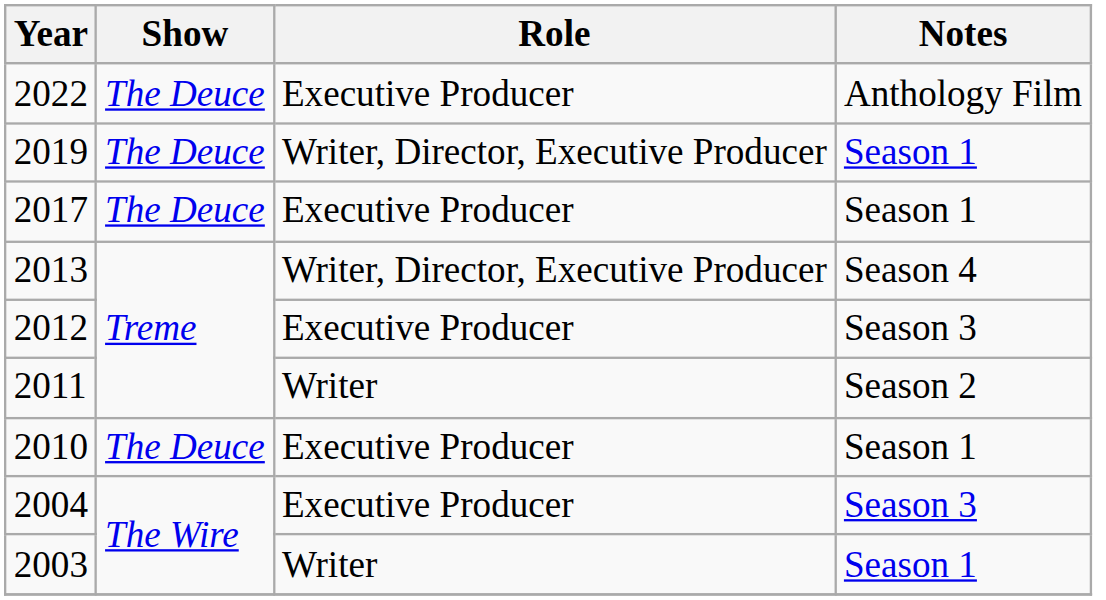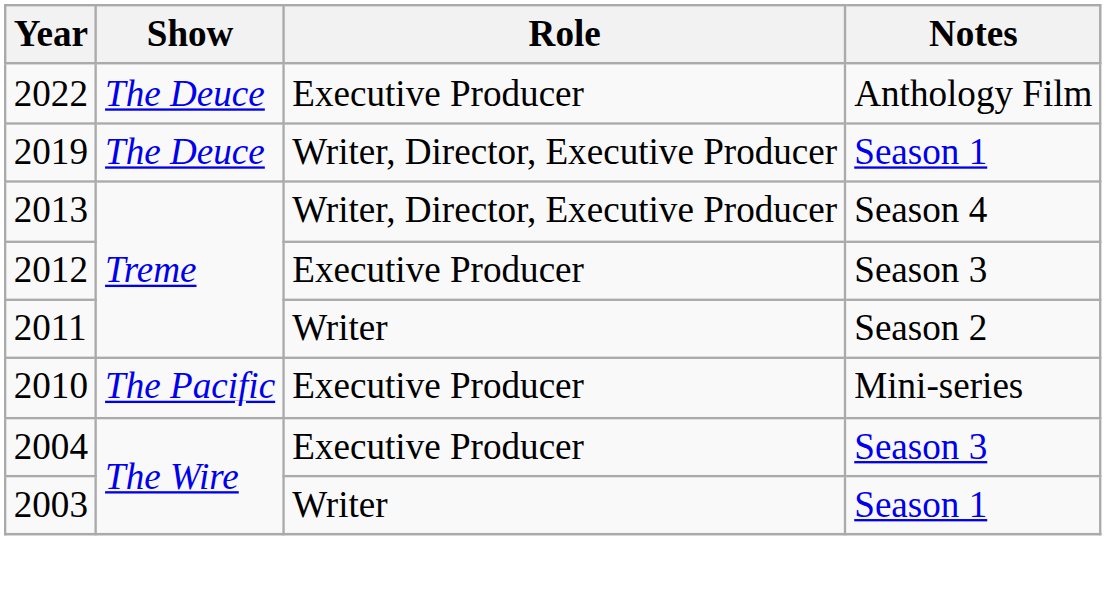- row: 2017 | The Deuce | Executive Producer | Season 1
2010 | Show: The Deuce -> The Pacific
2010 | Notes: Season 1 -> Mini-series
